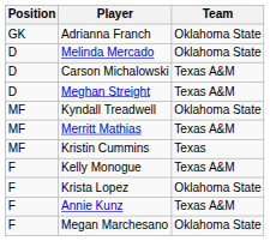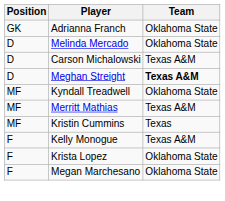Meghan Streight | Team: normal -> bold
- row: F | Annie Kunz | Texas A&M
